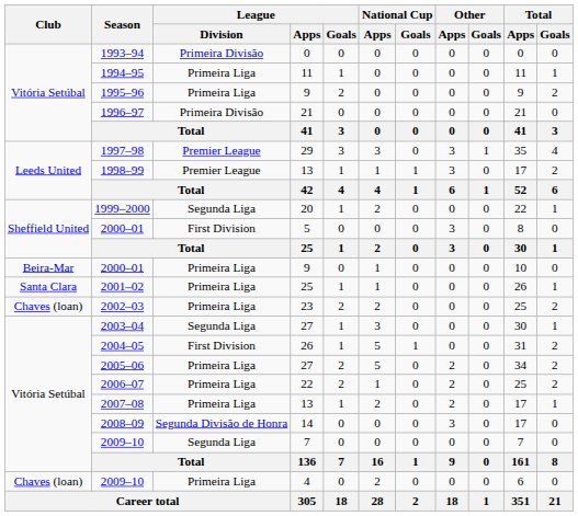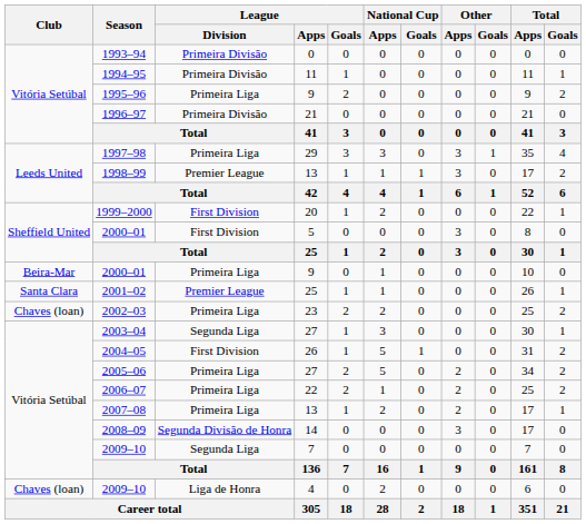1994–95 | League / Division: Primeira Liga -> Primeira Divisão
1997–98 | League / Division: Premier League -> Primeira Liga
1999–2000 | League / Division: Segunda Liga -> First Division
2001–02 | League / Division: Primeira Liga -> Premier League
2009–10 / 4 | League / Division: Primeira Liga -> Liga de Honra
